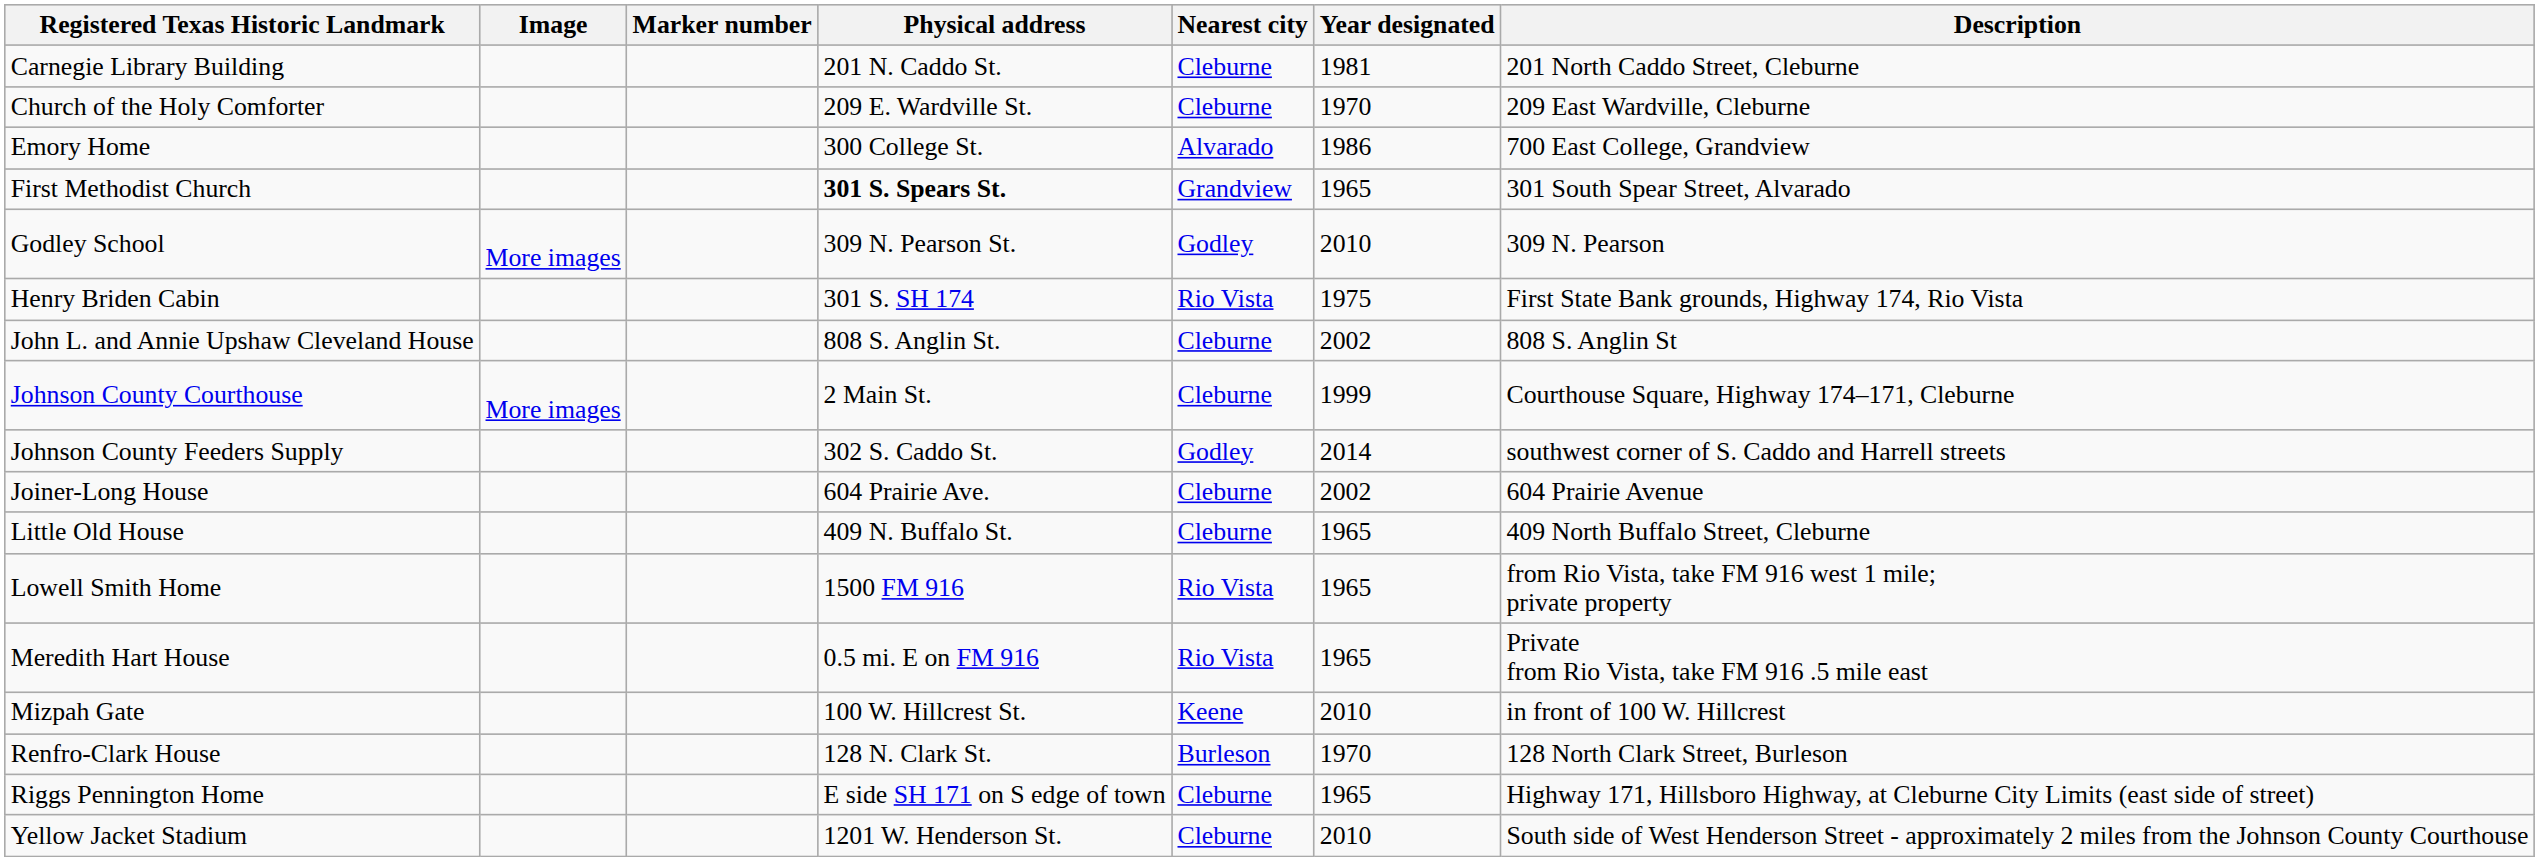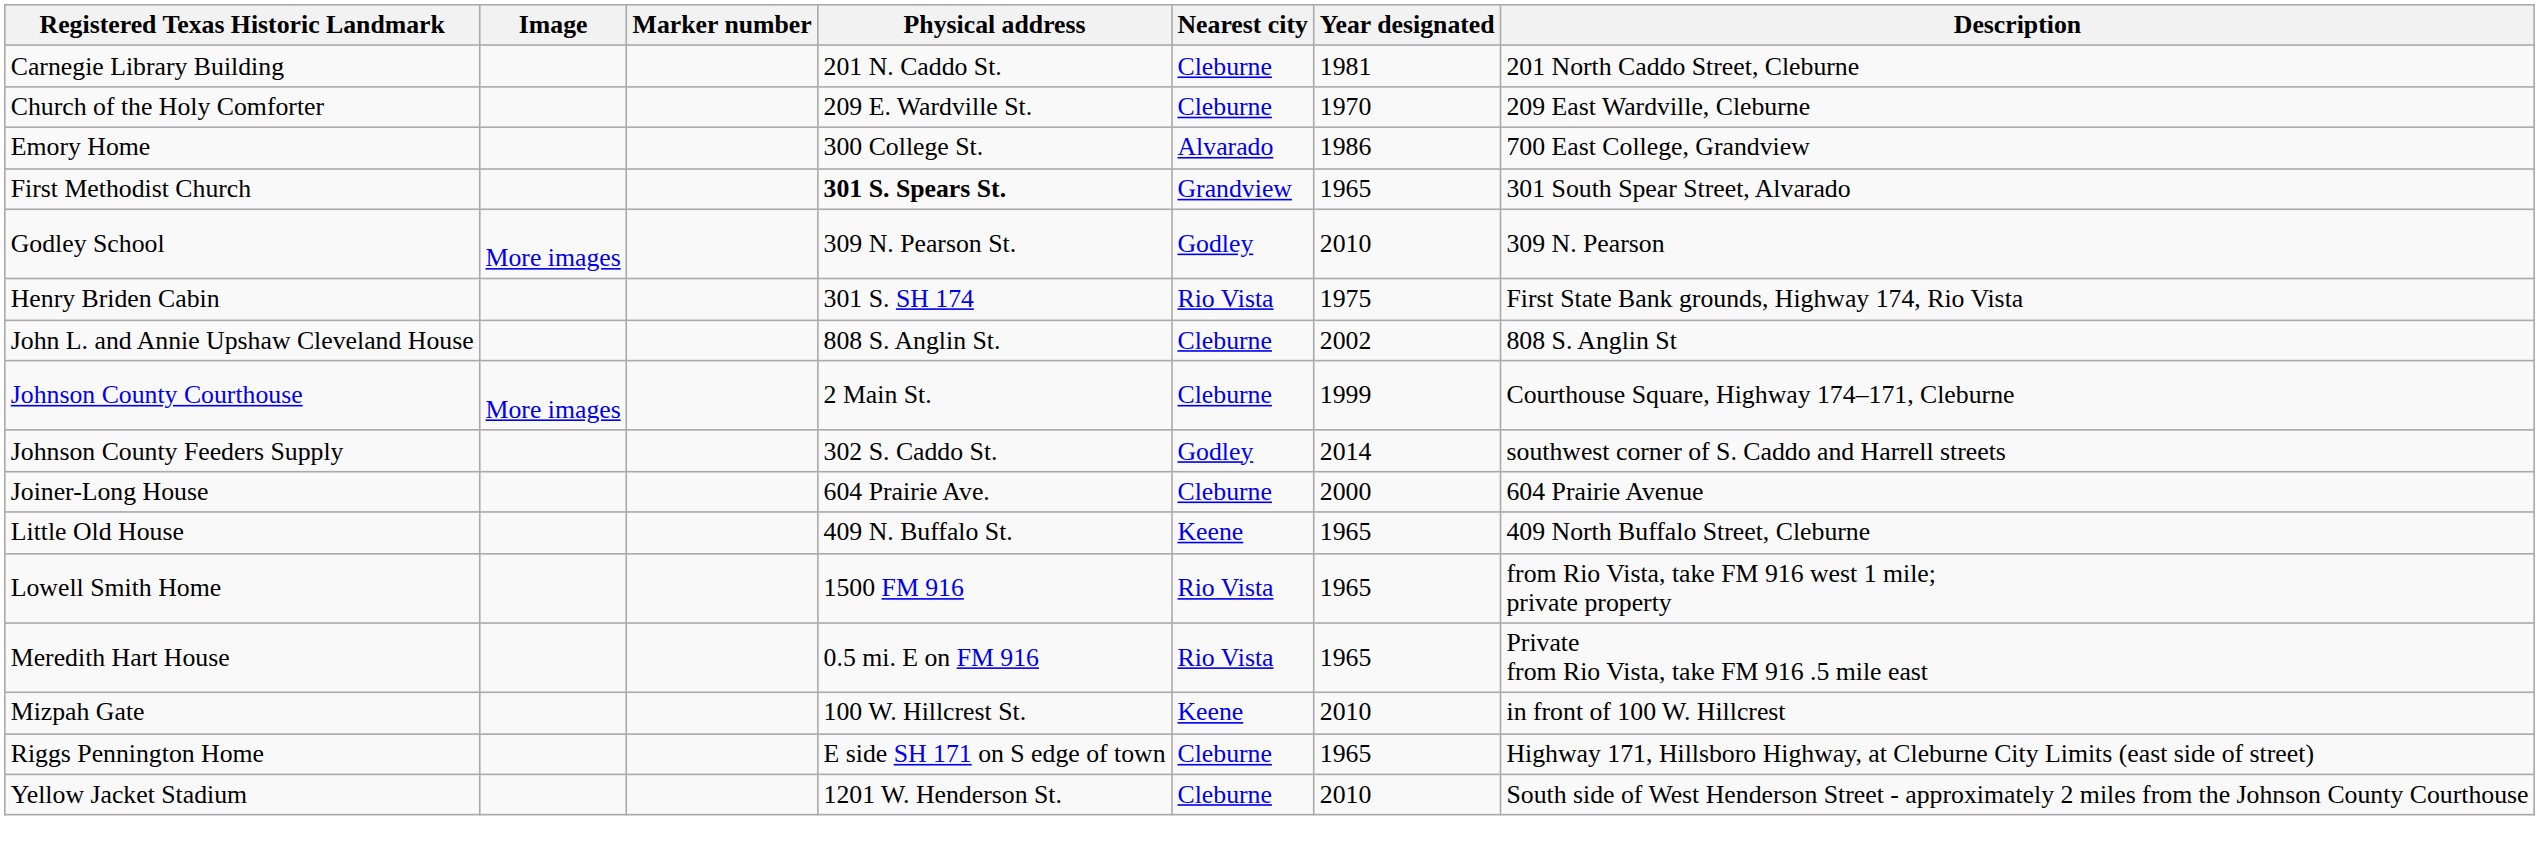Joiner-Long House | Year designated: 2002 -> 2000
Little Old House | Nearest city: Cleburne -> Keene
- row: Renfro-Clark House | 128 N. Clark St. | Burleson | 1970 | 128 North Clark Street, Burleson
